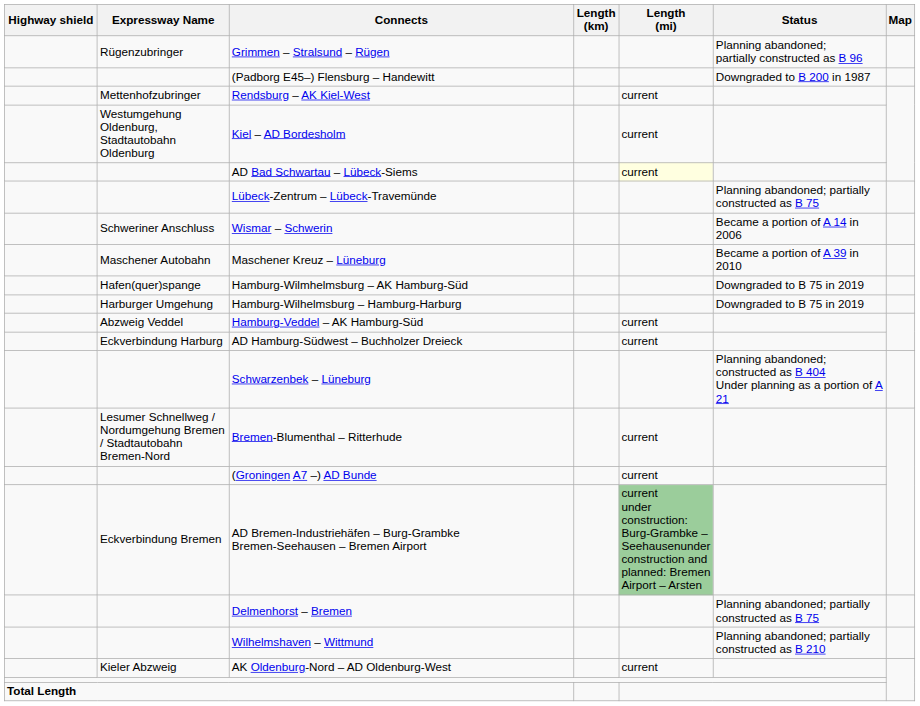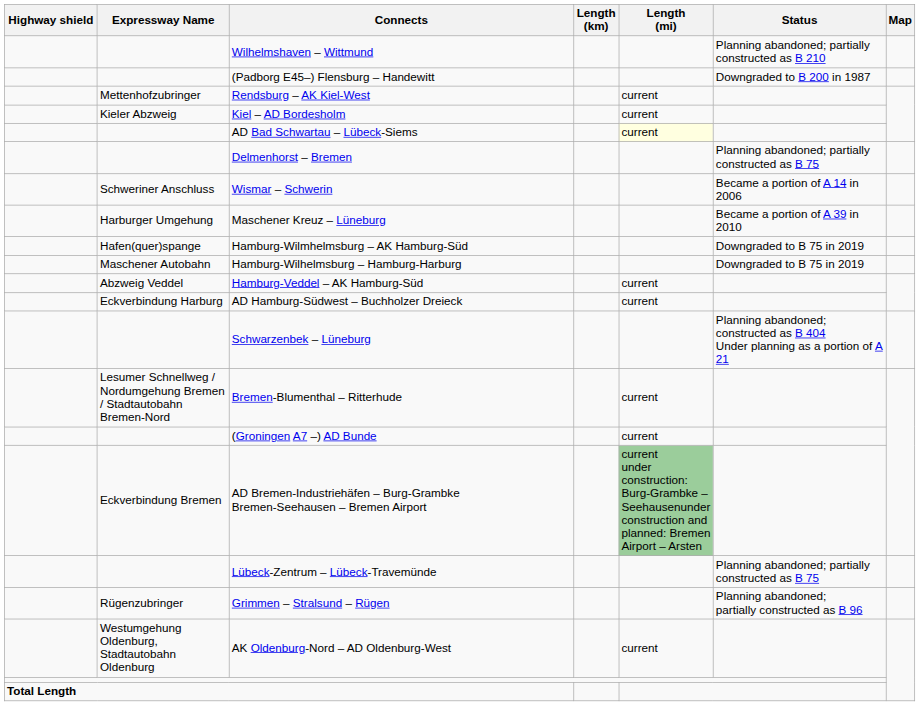rows swapped: Grimmen – Stralsund – Rügen <-> Wilhelmshaven – Wittmund
Kiel – AD Bordesholm | Expressway Name: Westumgehung Oldenburg, Stadtautobahn Oldenburg -> Kieler Abzweig
rows swapped: Lübeck-Zentrum – Lübeck-Travemünde <-> Delmenhorst – Bremen
Maschener Kreuz – Lüneburg | Expressway Name: Maschener Autobahn -> Harburger Umgehung
Hamburg-Wilhelmsburg – Hamburg-Harburg | Expressway Name: Harburger Umgehung -> Maschener Autobahn
AK Oldenburg-Nord – AD Oldenburg-West | Expressway Name: Kieler Abzweig -> Westumgehung Oldenburg, Stadtautobahn Oldenburg
